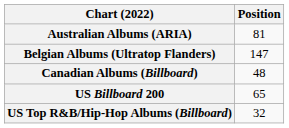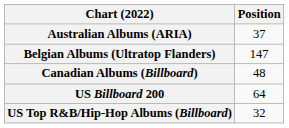Australian Albums (ARIA) | Position: 81 -> 37
US Billboard 200 | Position: 65 -> 64
